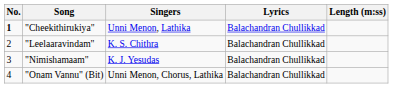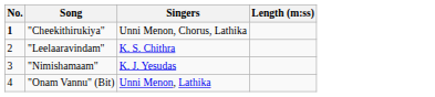- column: Lyrics | Balachandran Chullikkad | Balachandran Chullikkad | Balachandran Chullikkad | Balachandran Chullikkad
"Cheekithirukiya" | Singers: Unni Menon, Lathika -> Unni Menon, Chorus, Lathika
"Onam Vannu" (Bit) | Singers: Unni Menon, Chorus, Lathika -> Unni Menon, Lathika
